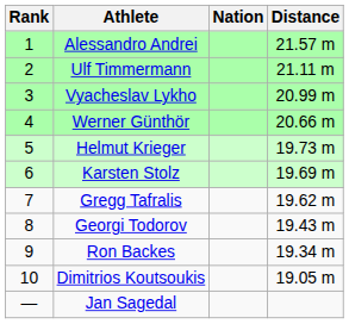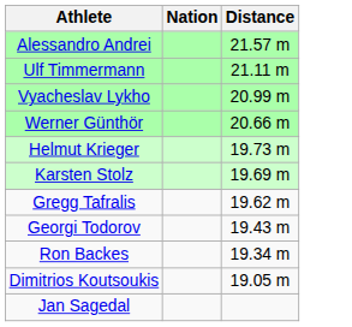- column: Rank | 1 | 2 | 3 | 4 | 5 | 6 | 7 | 8 | 9 | 10 | —
